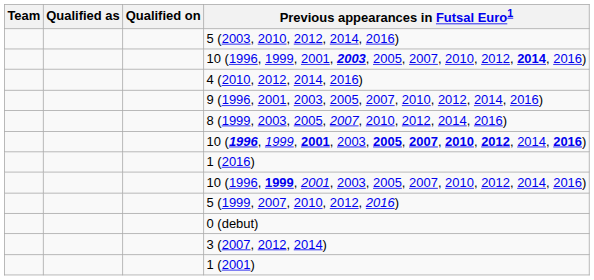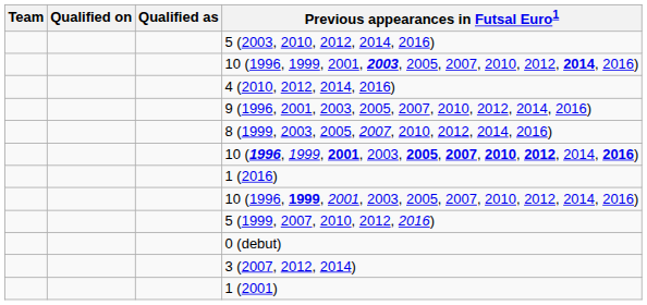columns swapped: Qualified as <-> Qualified on
